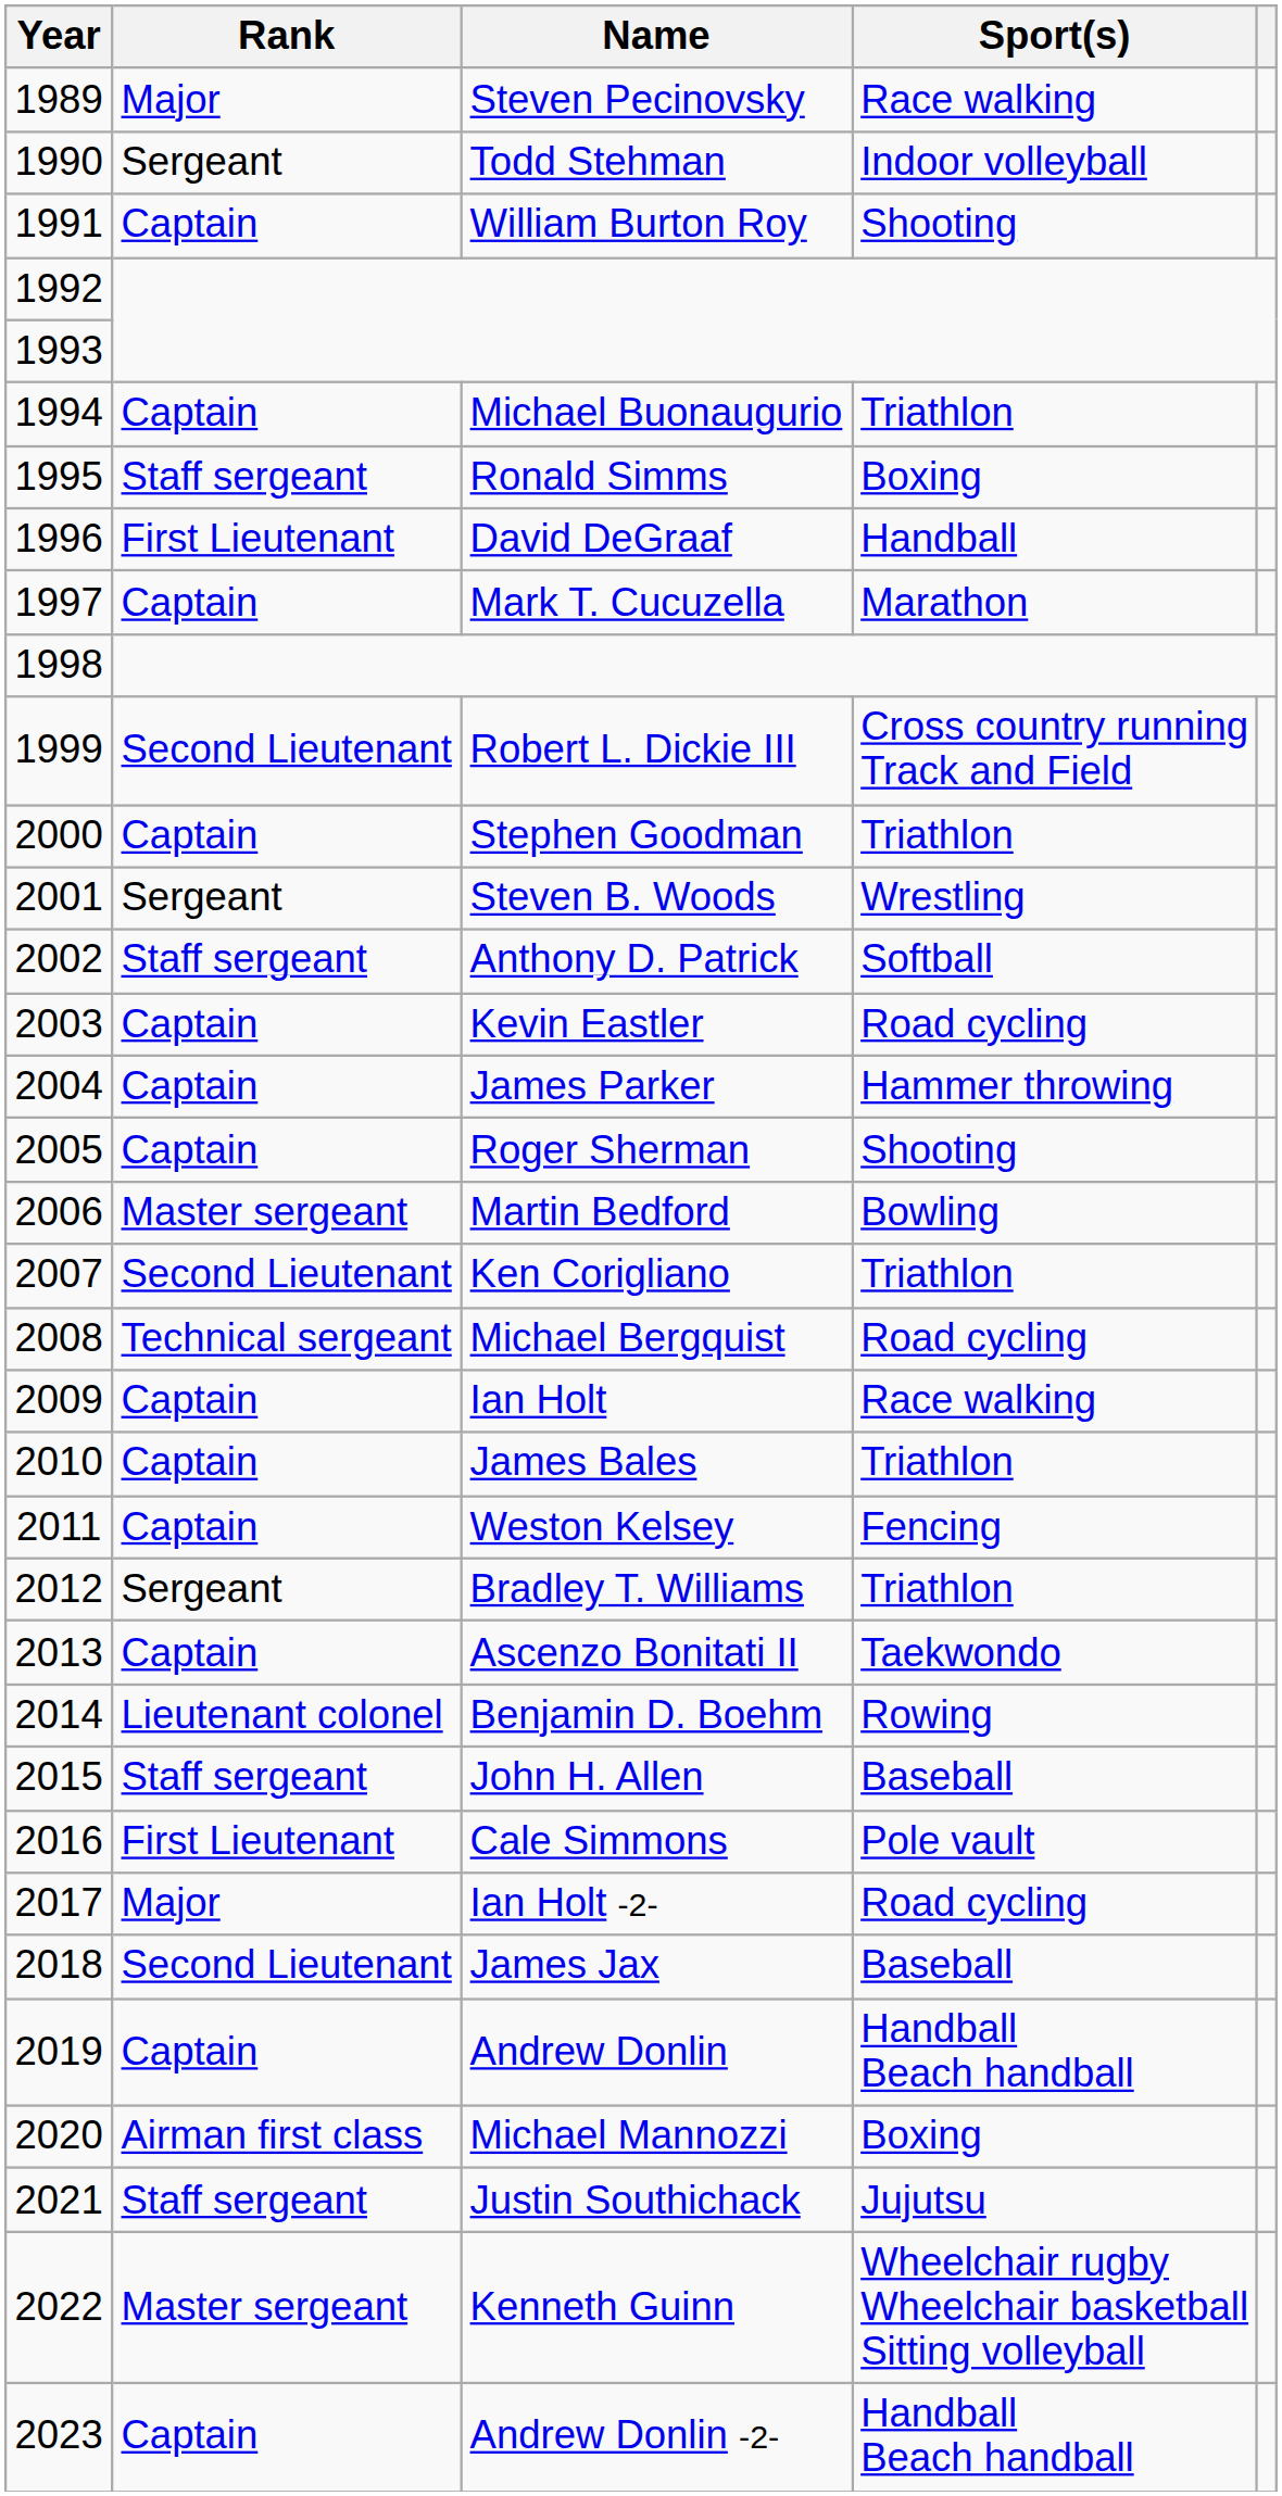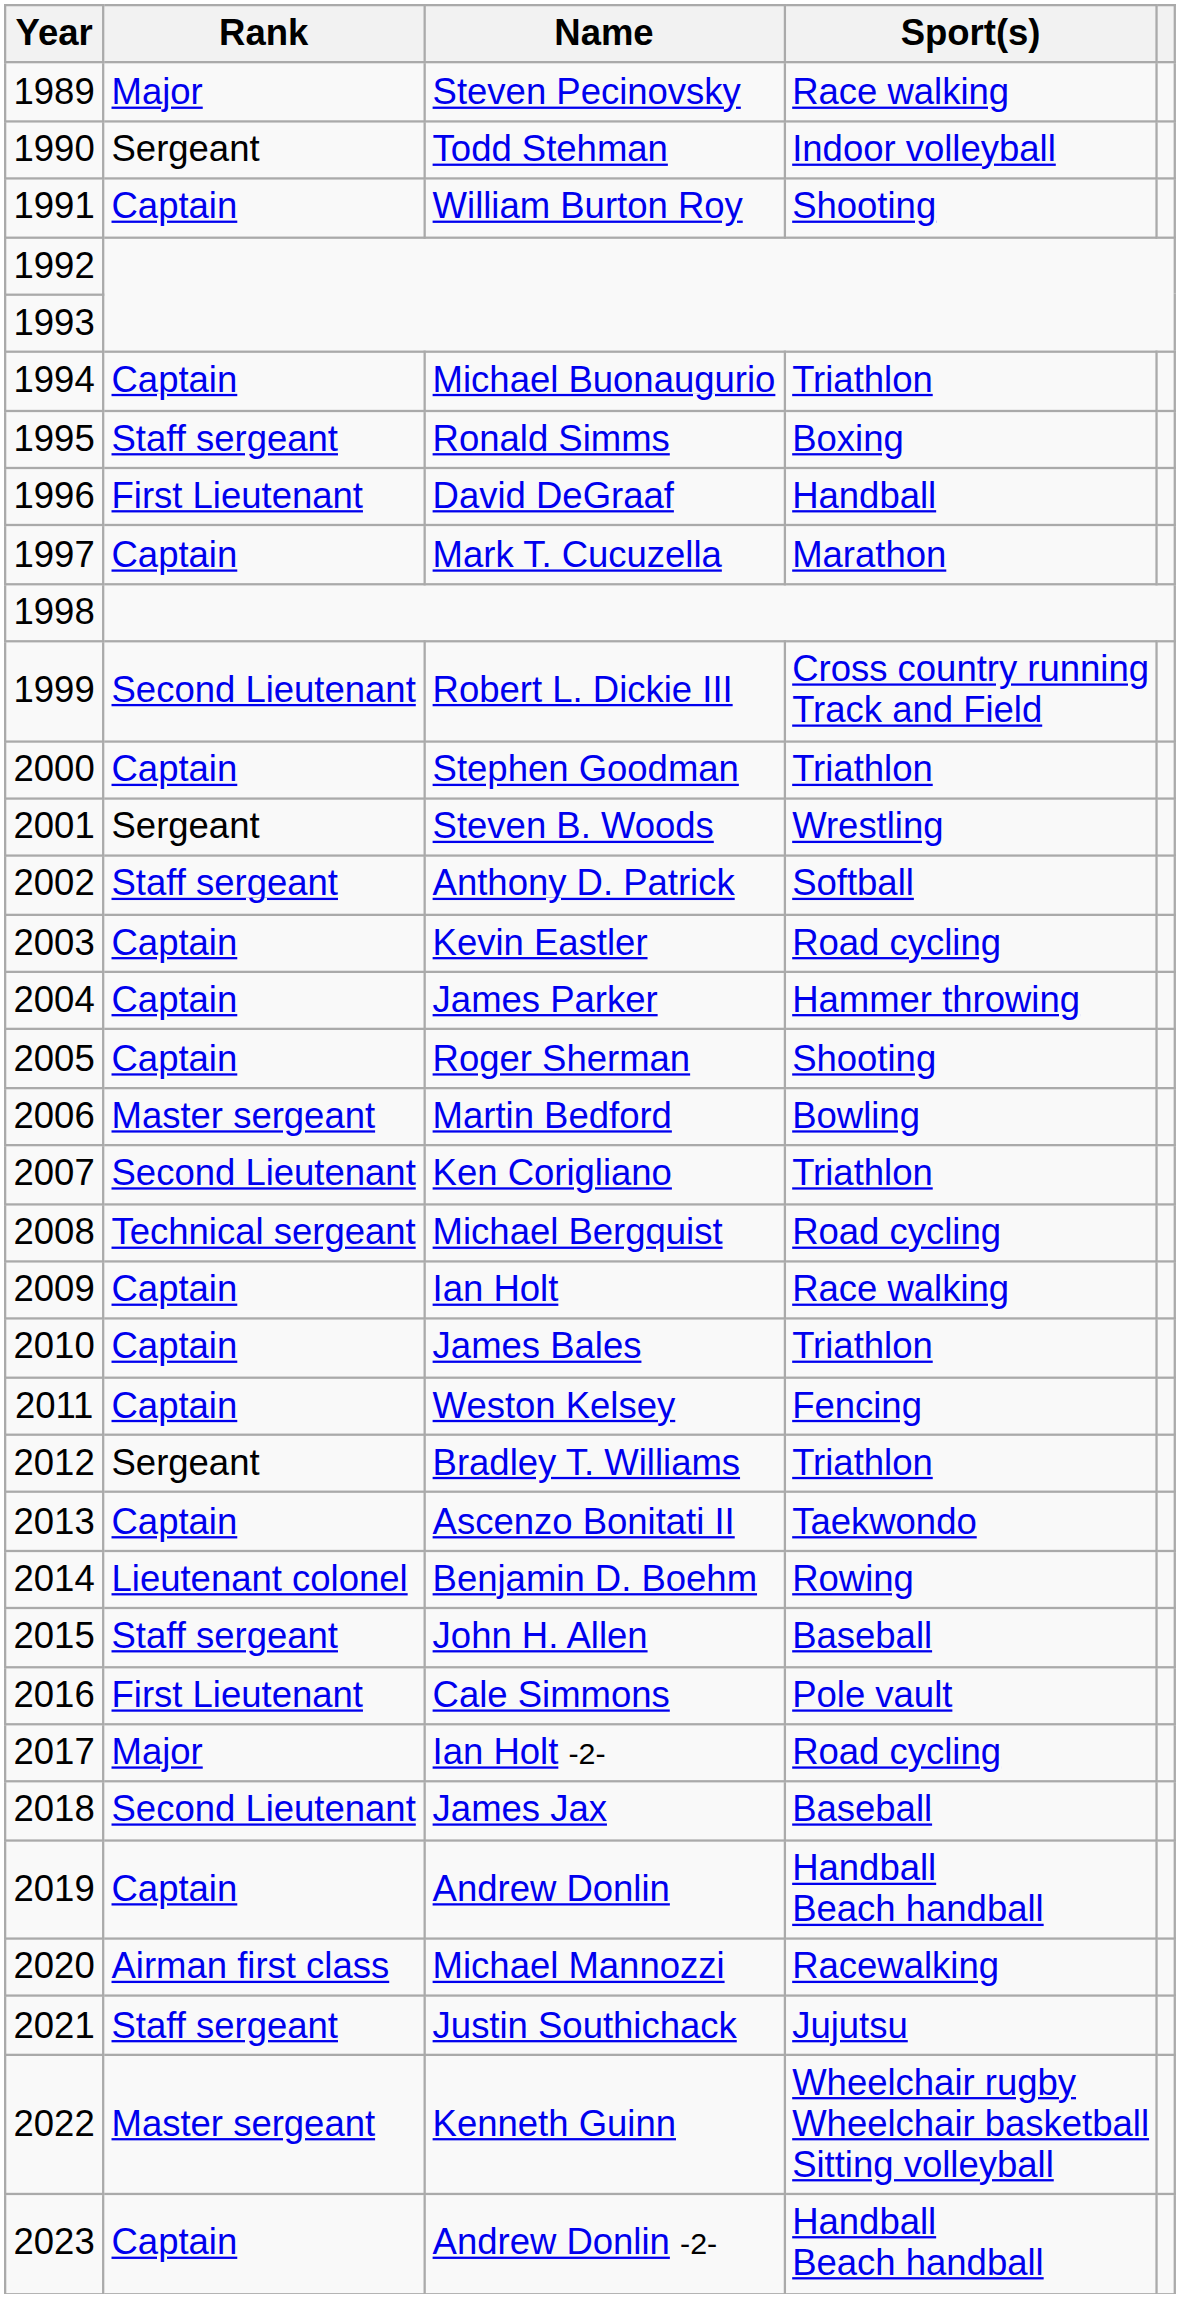Michael Mannozzi | Sport(s): Boxing -> Racewalking
